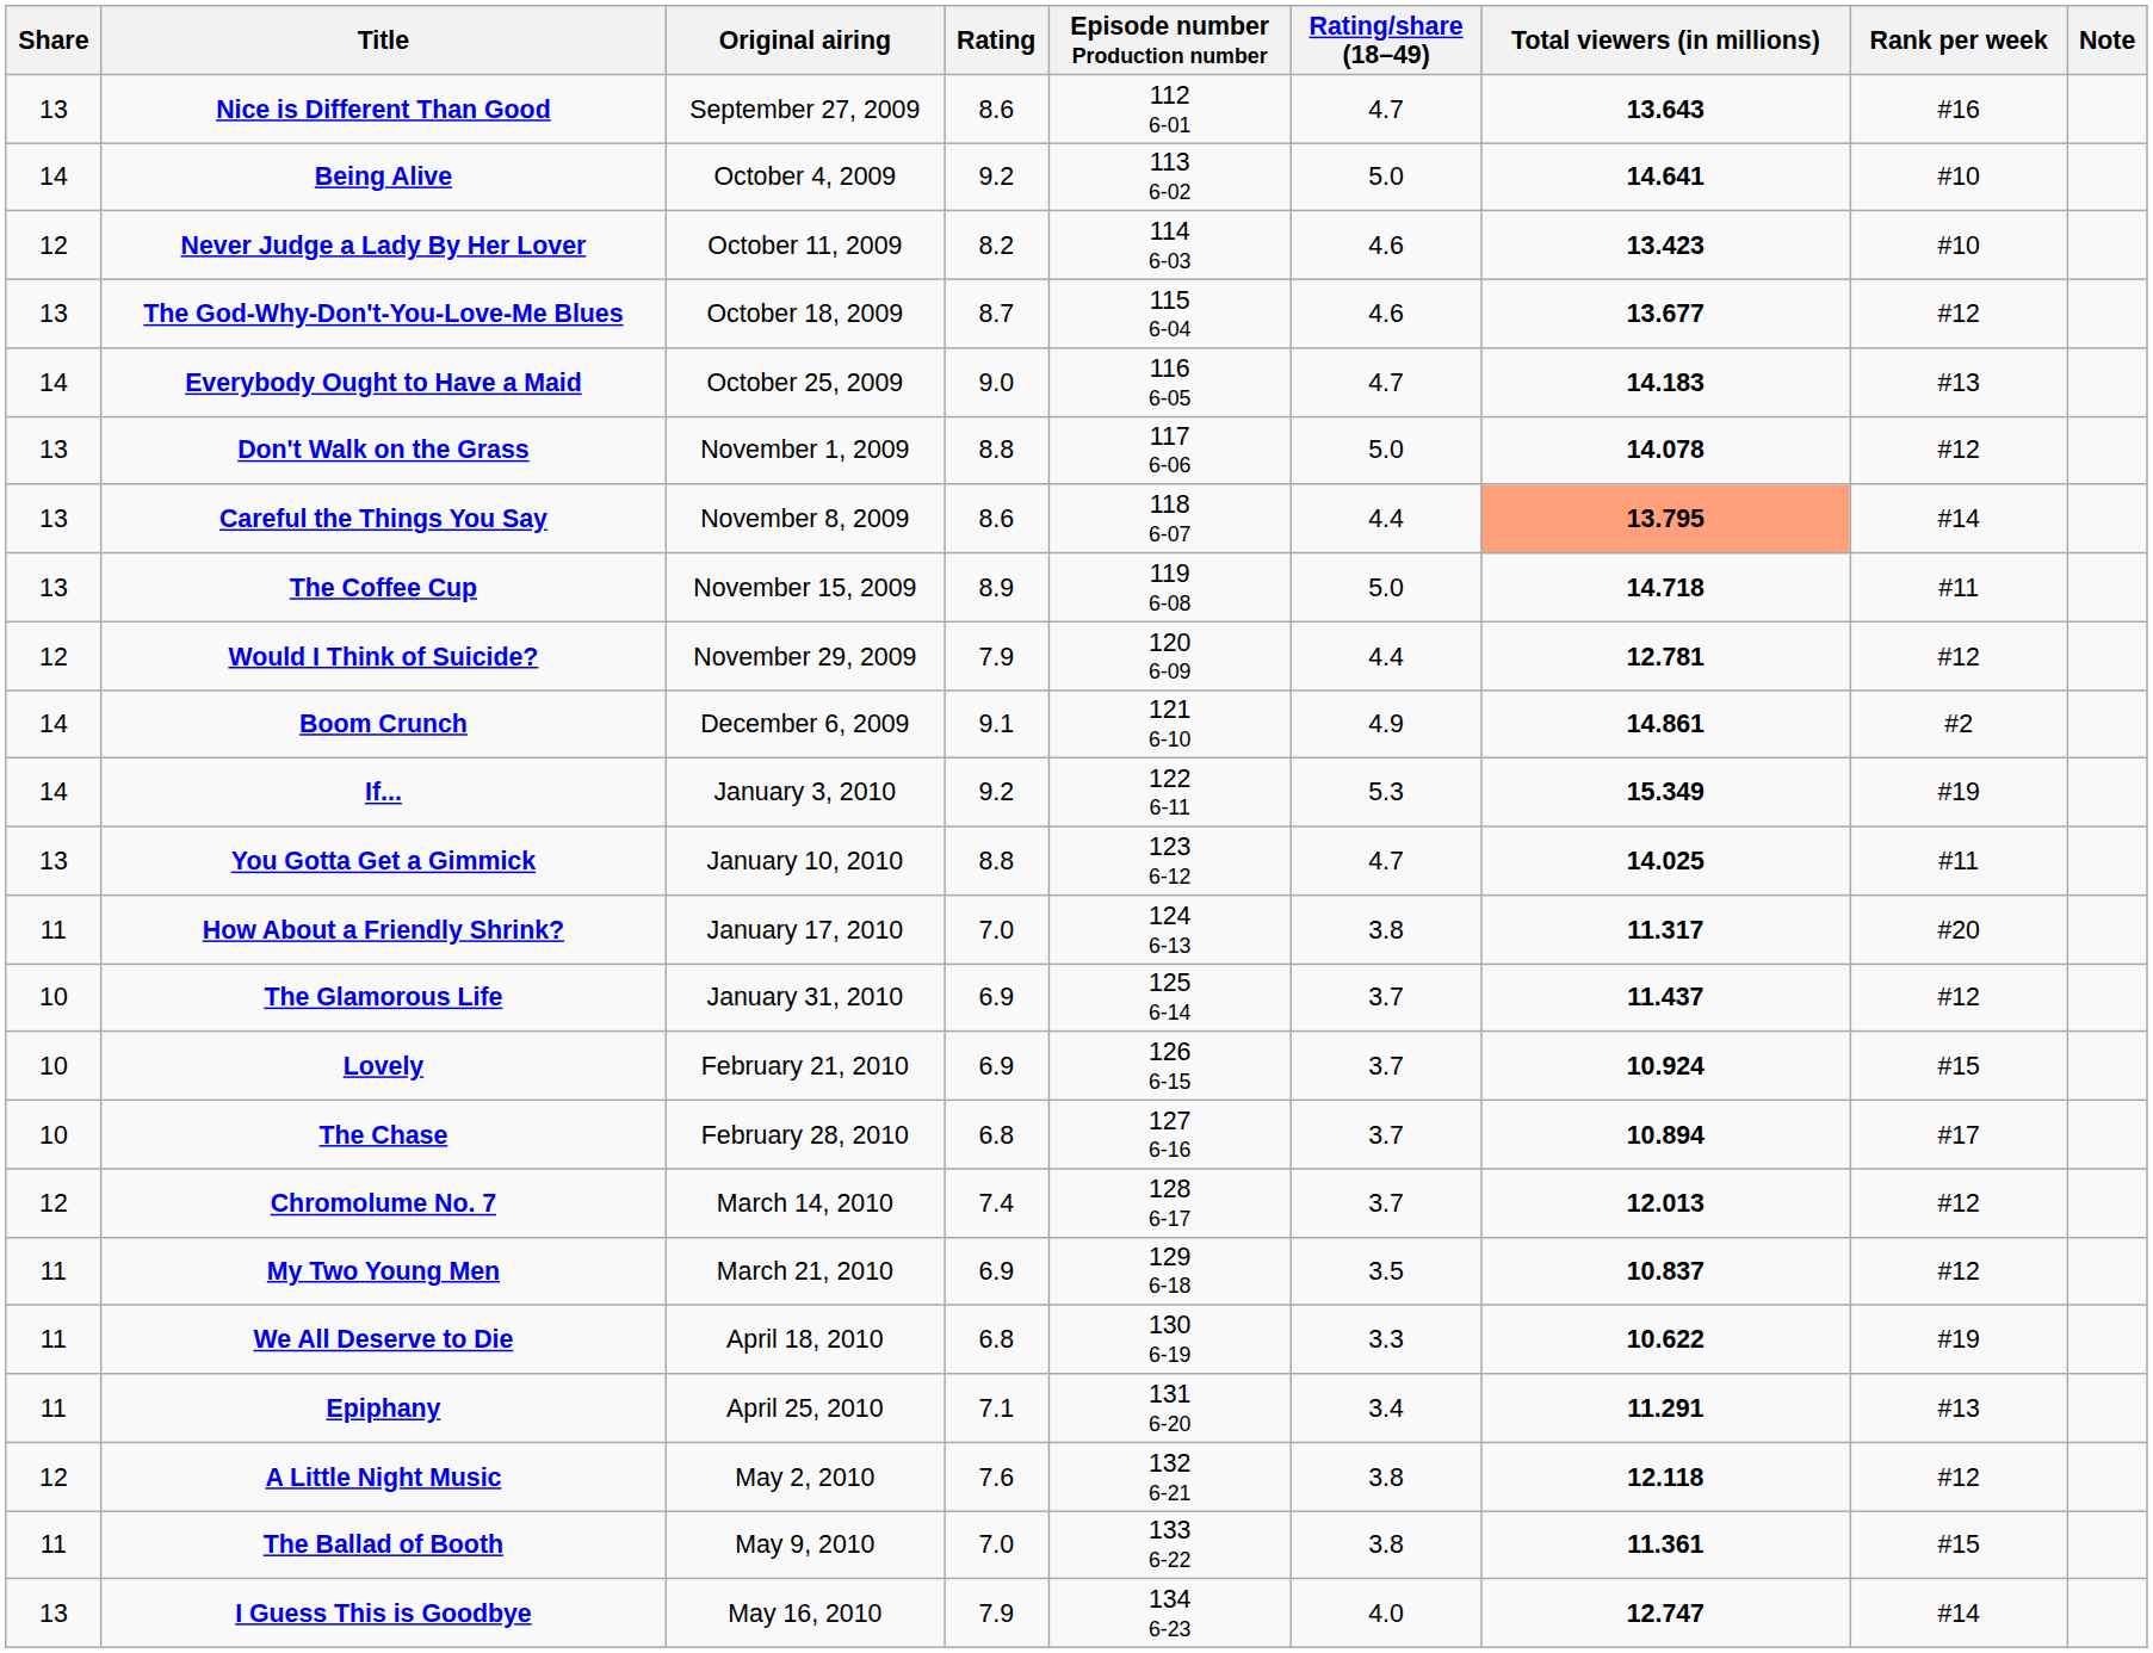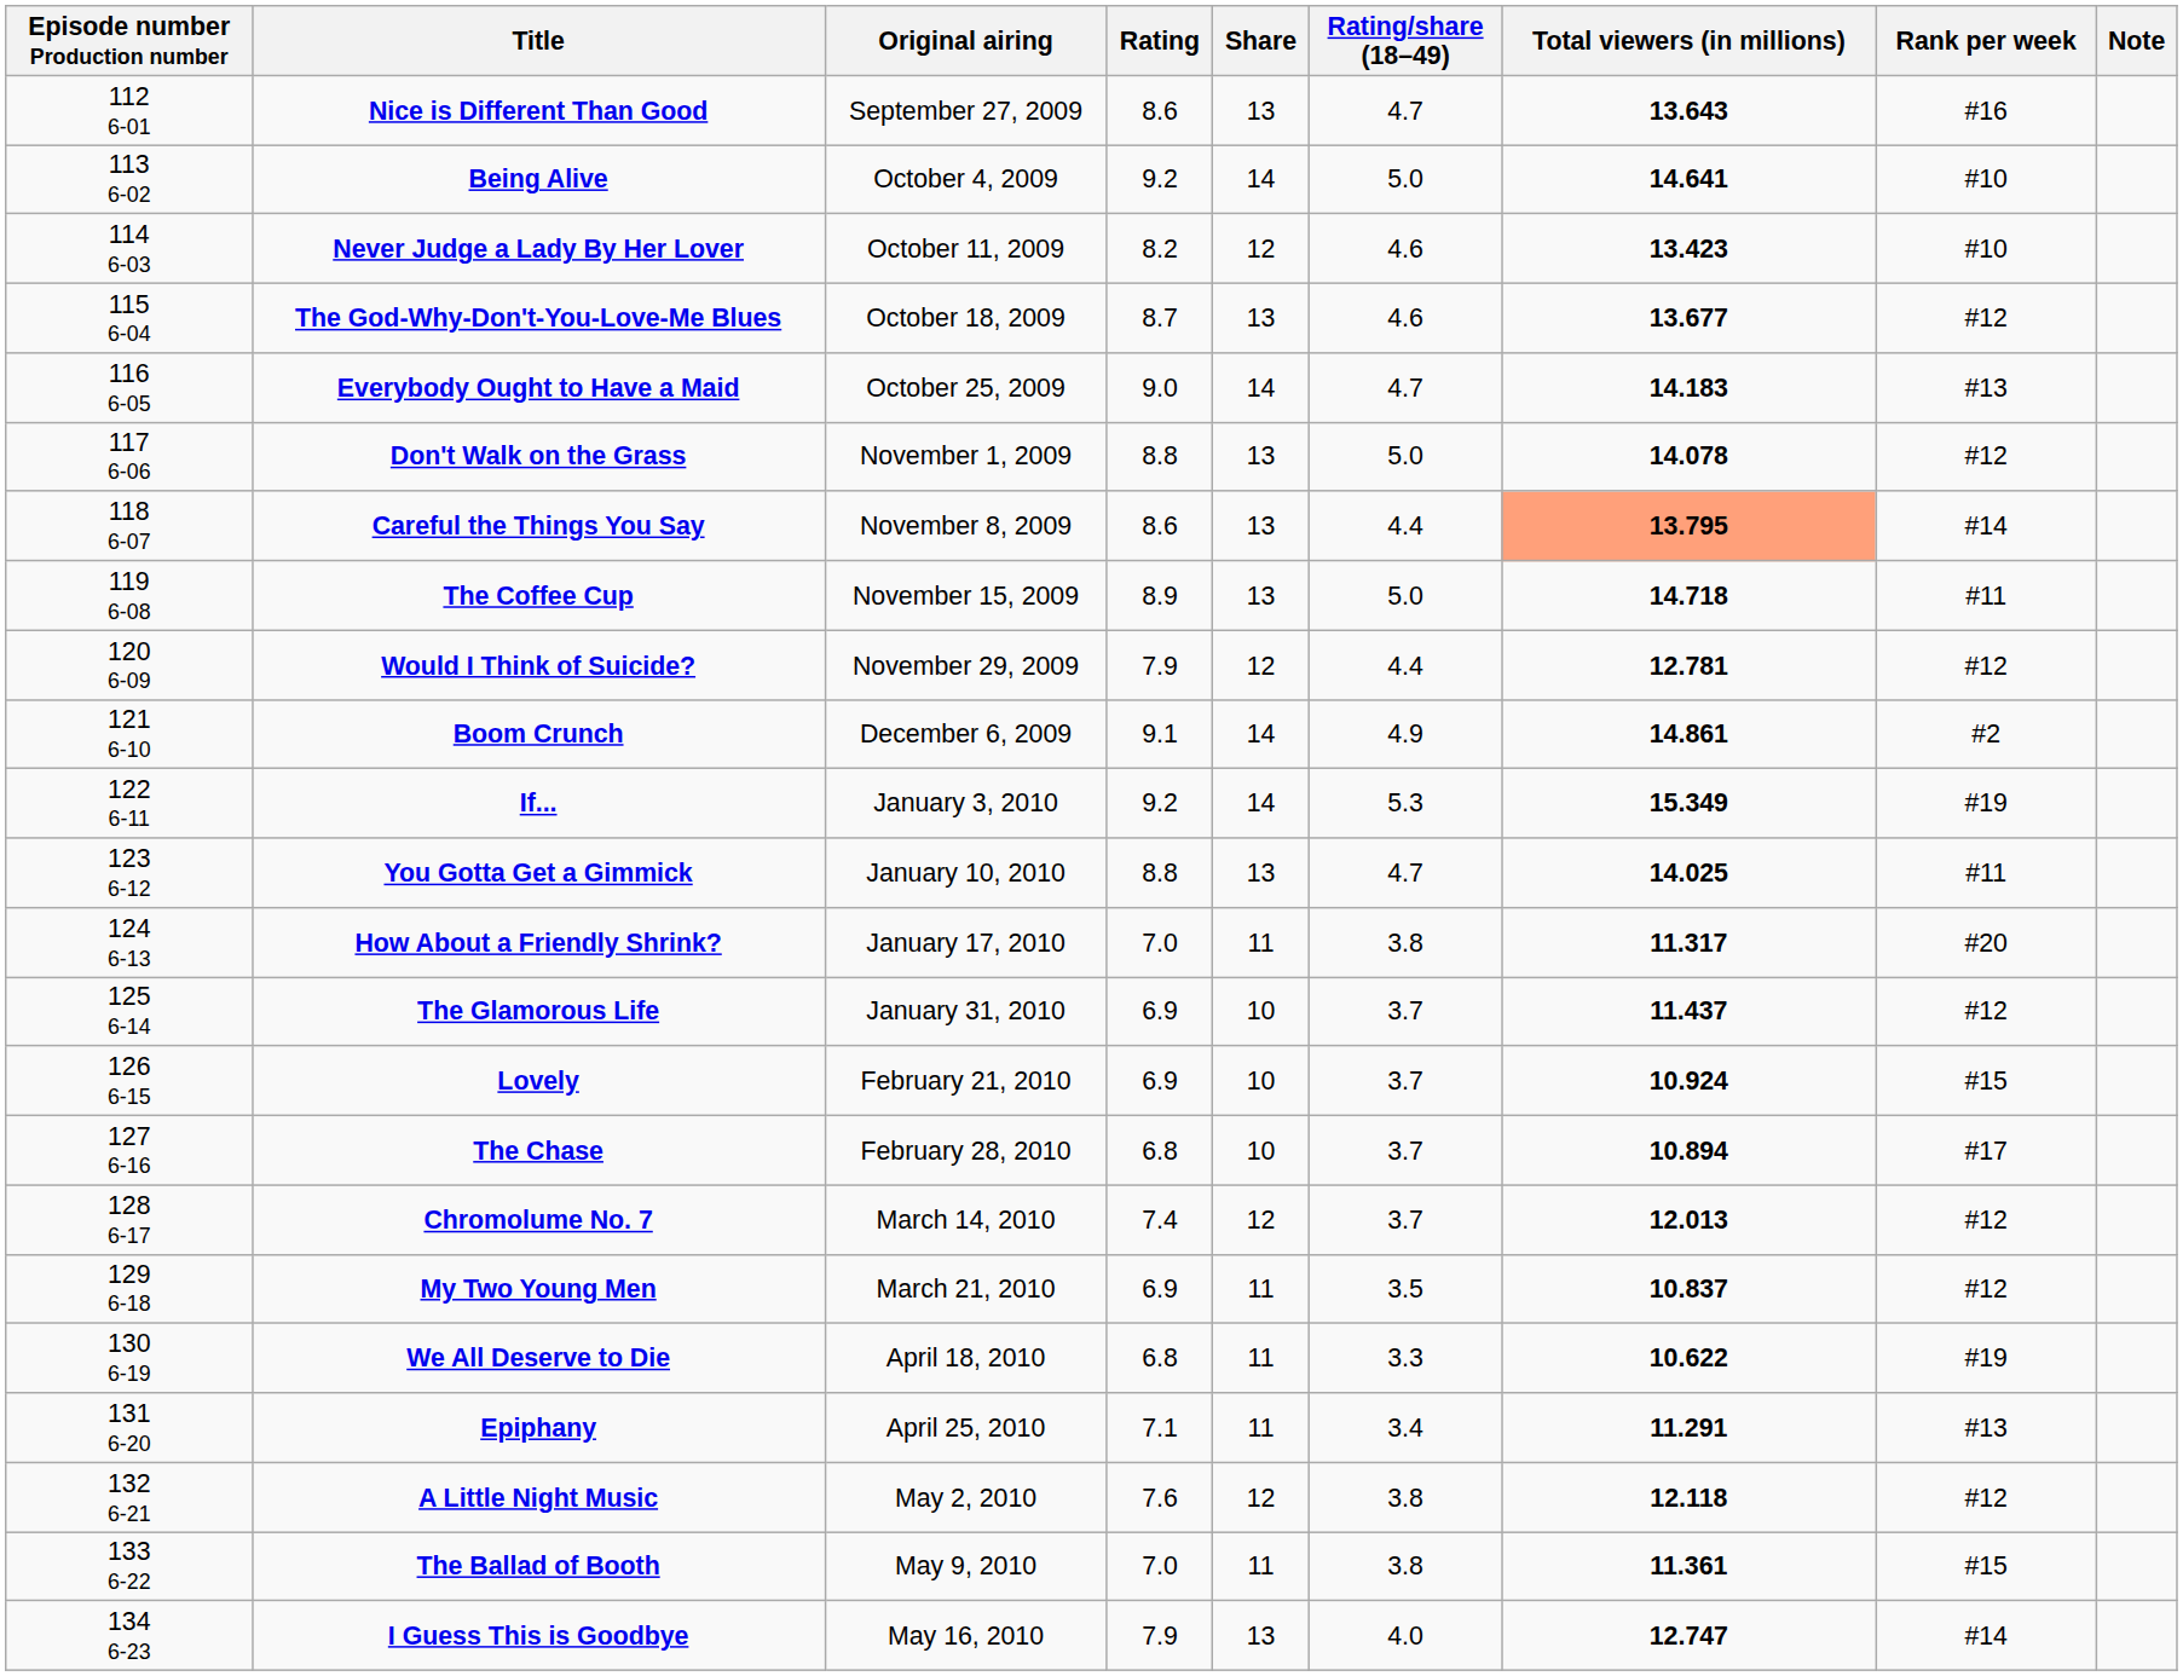columns swapped: Episode number Production number <-> Share
